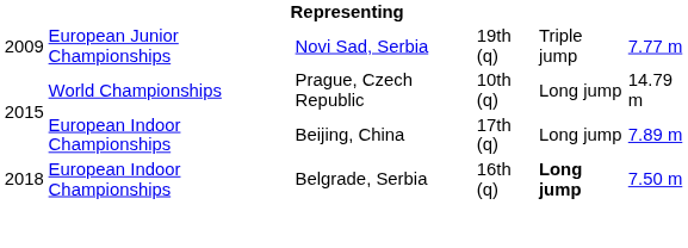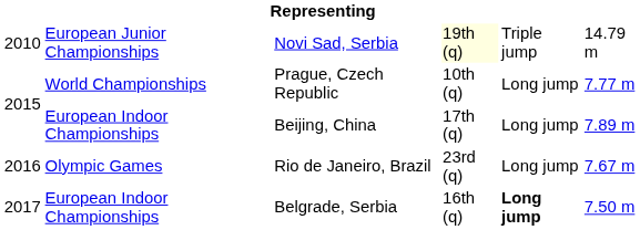Novi Sad, Serbia | column 1: 2009 -> 2010
Novi Sad, Serbia | column 4: no background -> lightyellow background
Novi Sad, Serbia | column 6: 7.77 m -> 14.79 m
Prague, Czech Republic | column 6: 14.79 m -> 7.77 m
+ row: 2016 | Olympic Games | Rio de Janeiro, Brazil | 23rd (q) | Long jump | 7.67 m
Belgrade, Serbia | column 1: 2018 -> 2017
